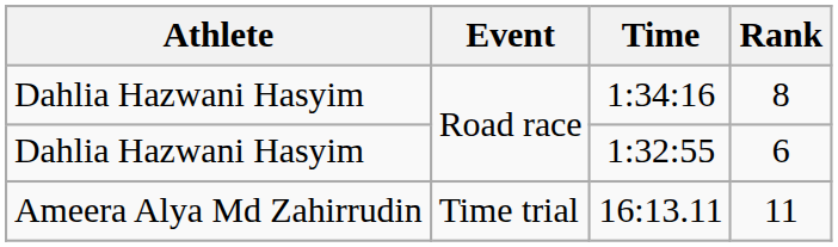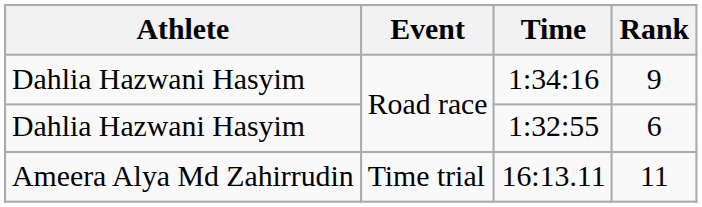1:34:16 | Rank: 8 -> 9
